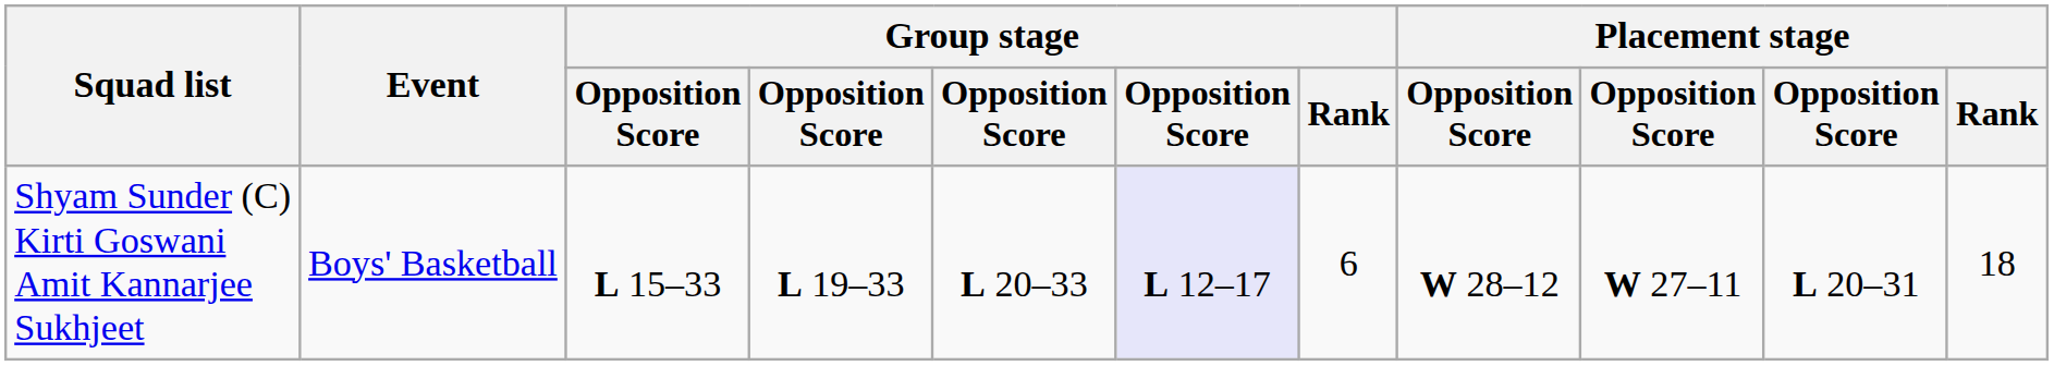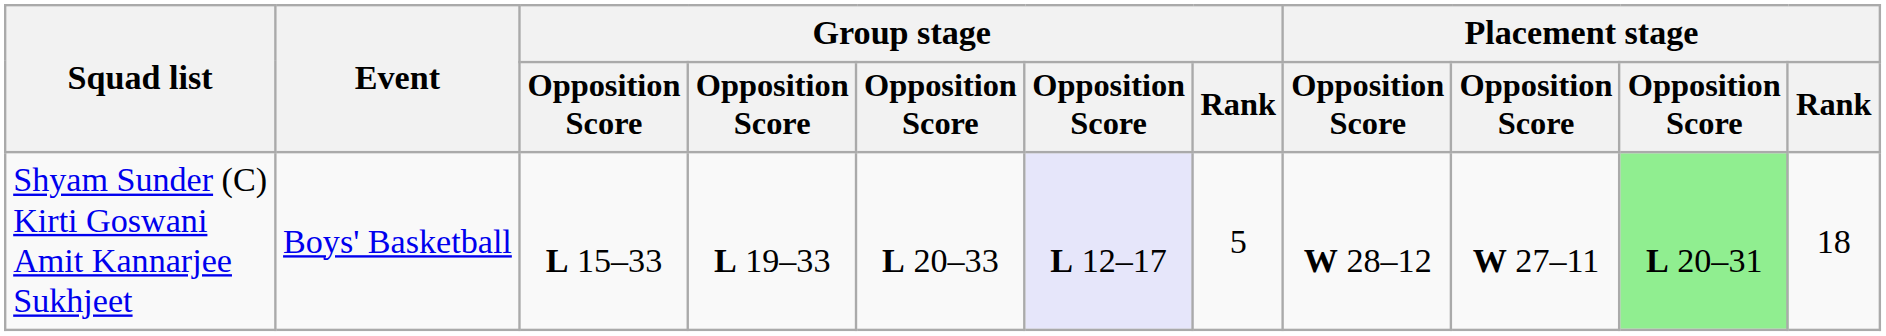Shyam Sunder (C) Kirti Goswani Amit Kannarjee Sukhjeet | Group stage / Rank: 6 -> 5
Shyam Sunder (C) Kirti Goswani Amit Kannarjee Sukhjeet | column 10: no background -> lightgreen background
